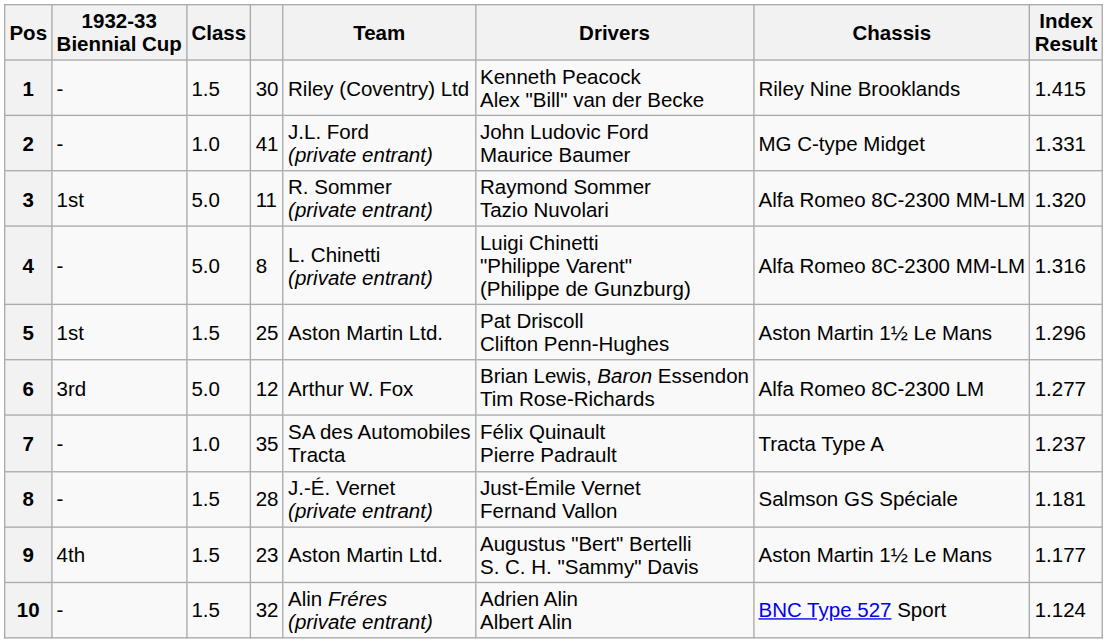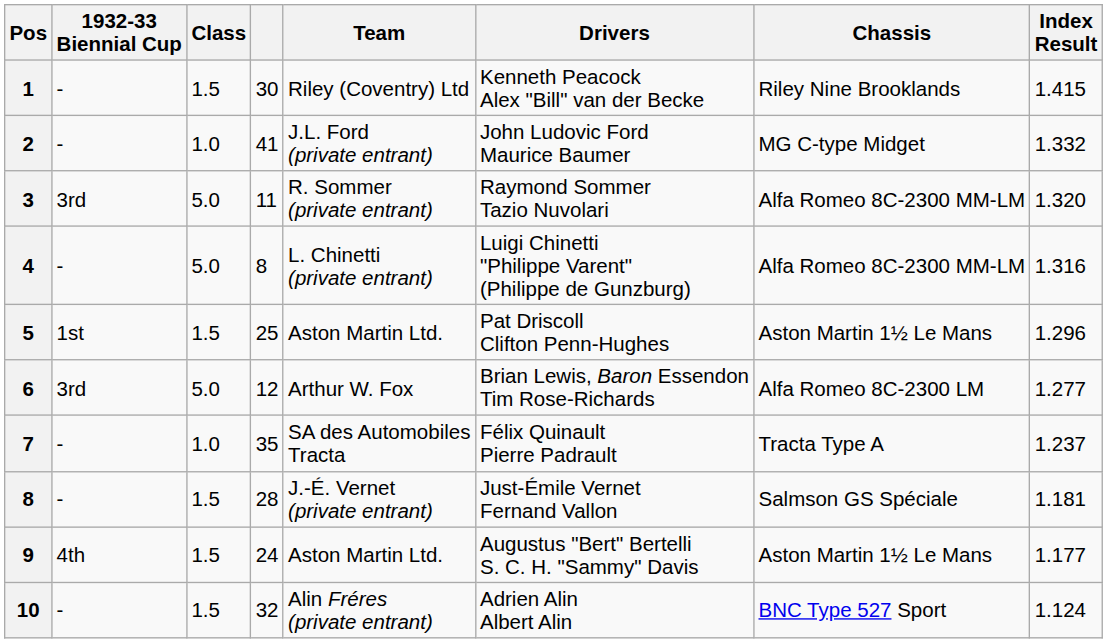2 | Index Result: 1.331 -> 1.332
3 | 1932-33 Biennial Cup: 1st -> 3rd
9 | column 4: 23 -> 24
